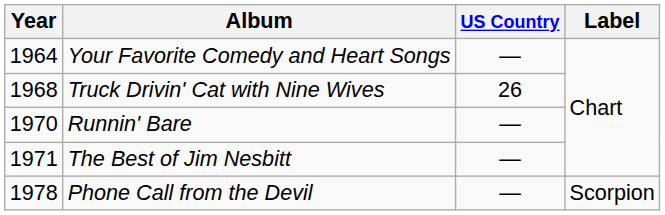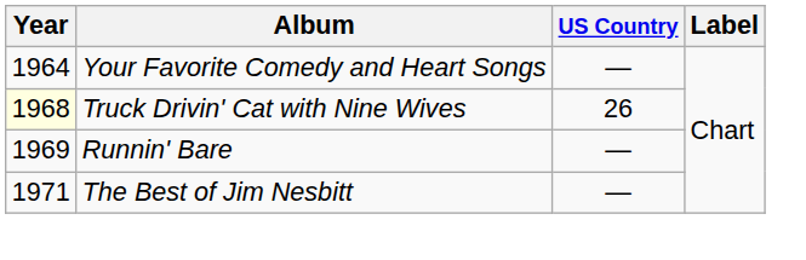Truck Drivin' Cat with Nine Wives | Year: no background -> lightyellow background
Runnin' Bare | Year: 1970 -> 1969
- row: 1978 | Phone Call from the Devil | — | Scorpion
